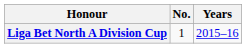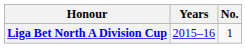columns swapped: No. <-> Years
